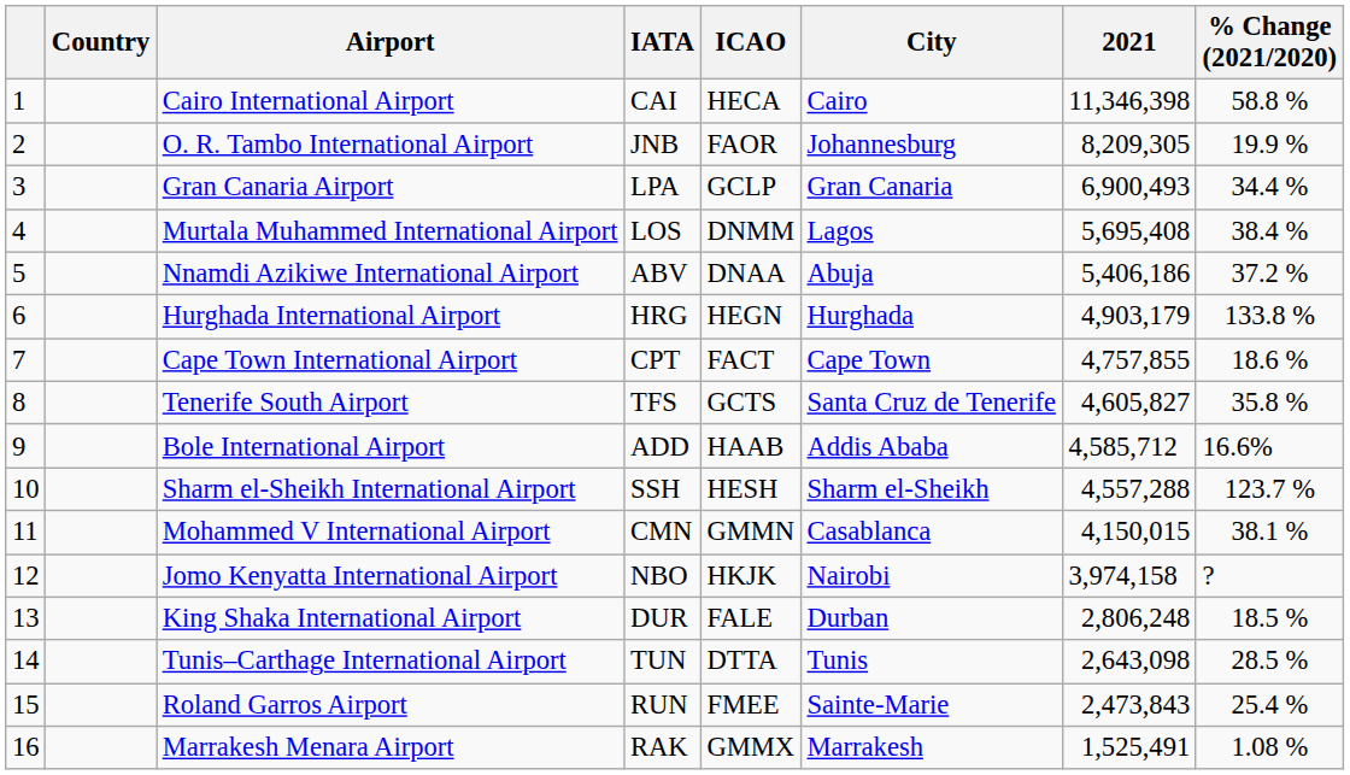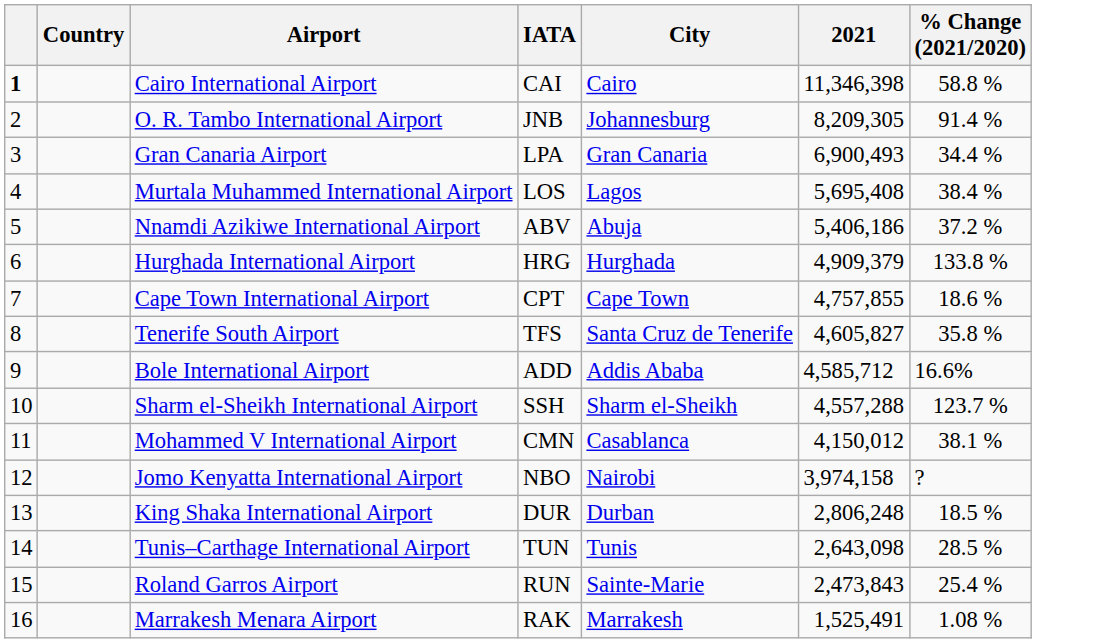- column: ICAO | HECA | FAOR | GCLP | DNMM | DNAA | HEGN | FACT | GCTS | HAAB | HESH | GMMN | HKJK | FALE | DTTA | FMEE | GMMX
Cairo International Airport | column 1: normal -> bold
O. R. Tambo International Airport | % Change (2021/2020): 19.9 % -> 91.4 %
Hurghada International Airport | 2021: 4,903,179 -> 4,909,379
Mohammed V International Airport | 2021: 4,150,015 -> 4,150,012
